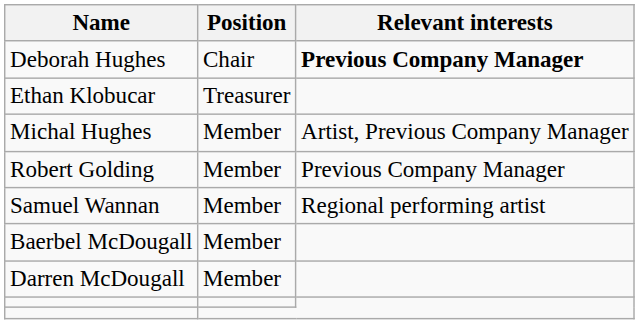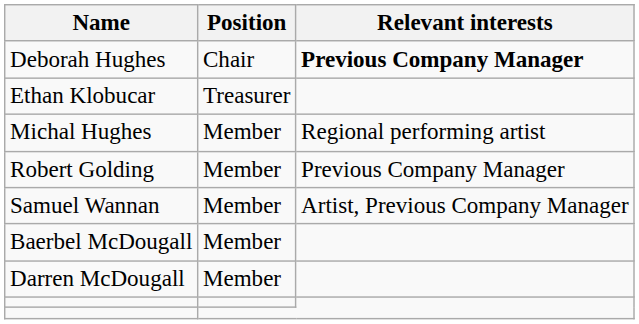Michal Hughes | Relevant interests: Artist, Previous Company Manager -> Regional performing artist
Samuel Wannan | Relevant interests: Regional performing artist -> Artist, Previous Company Manager
